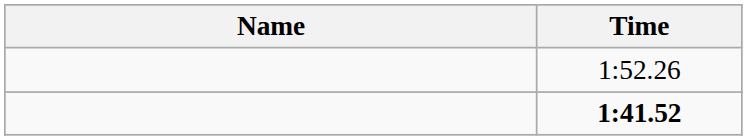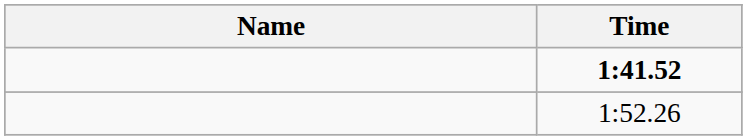rows swapped: 1:41.52 <-> 1:52.26
